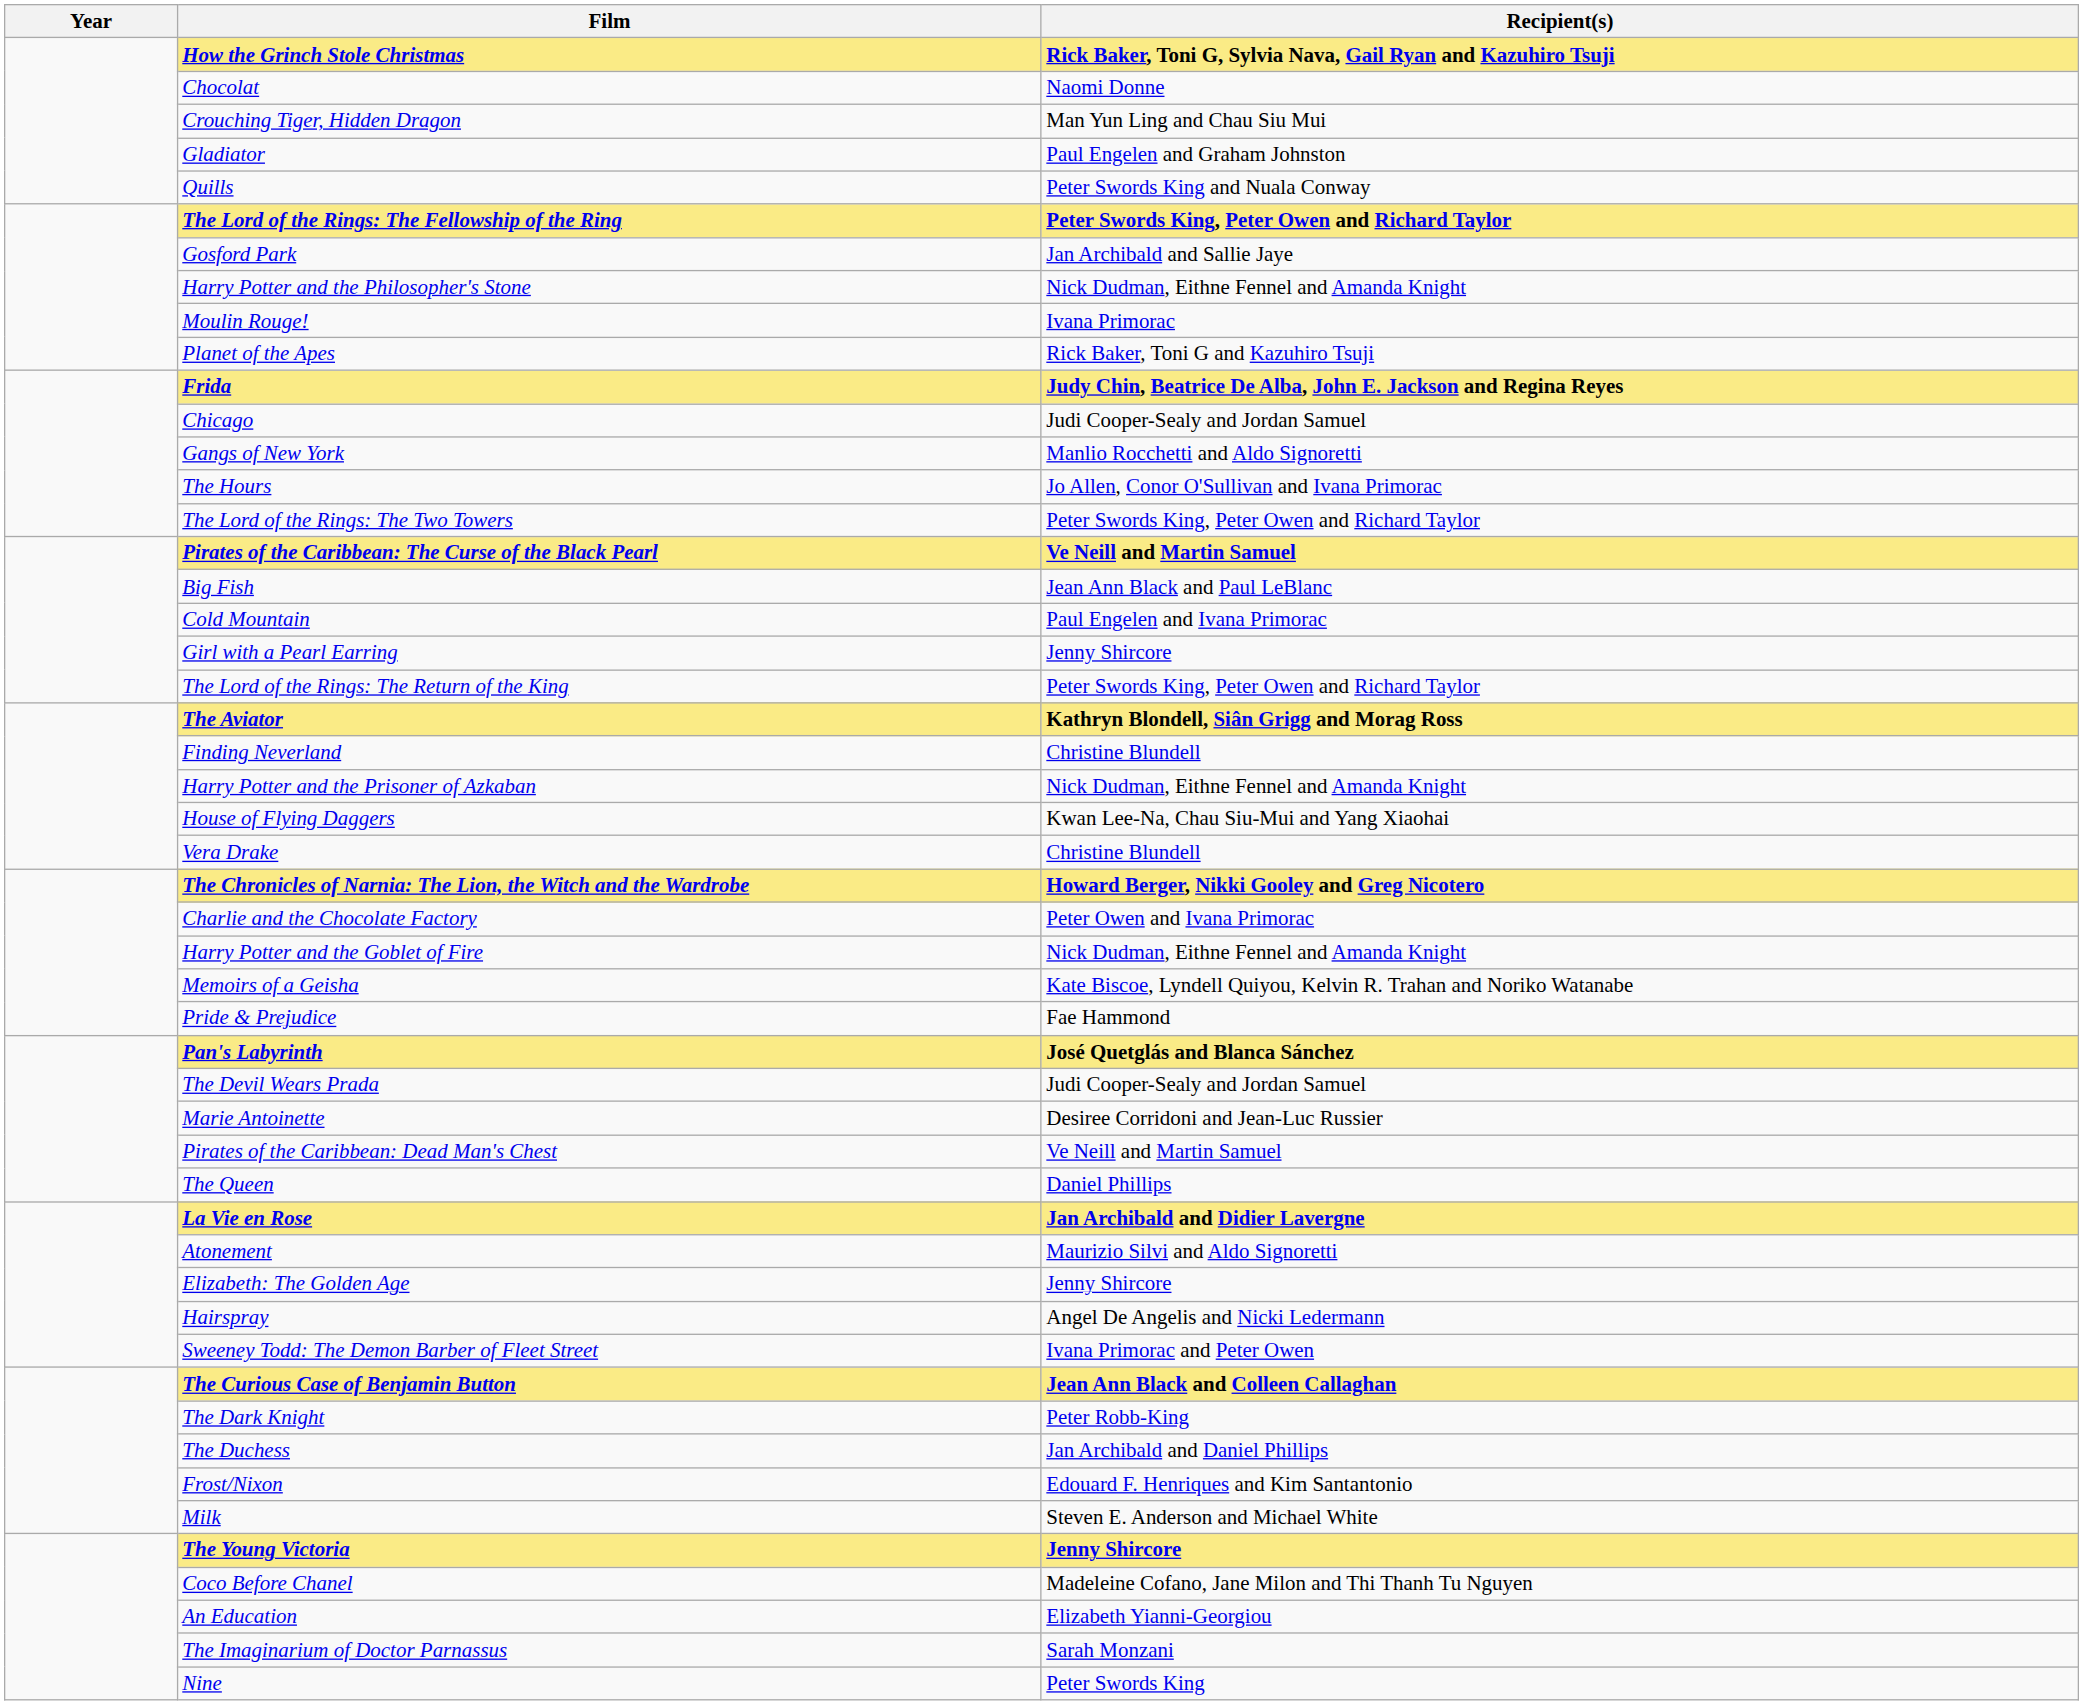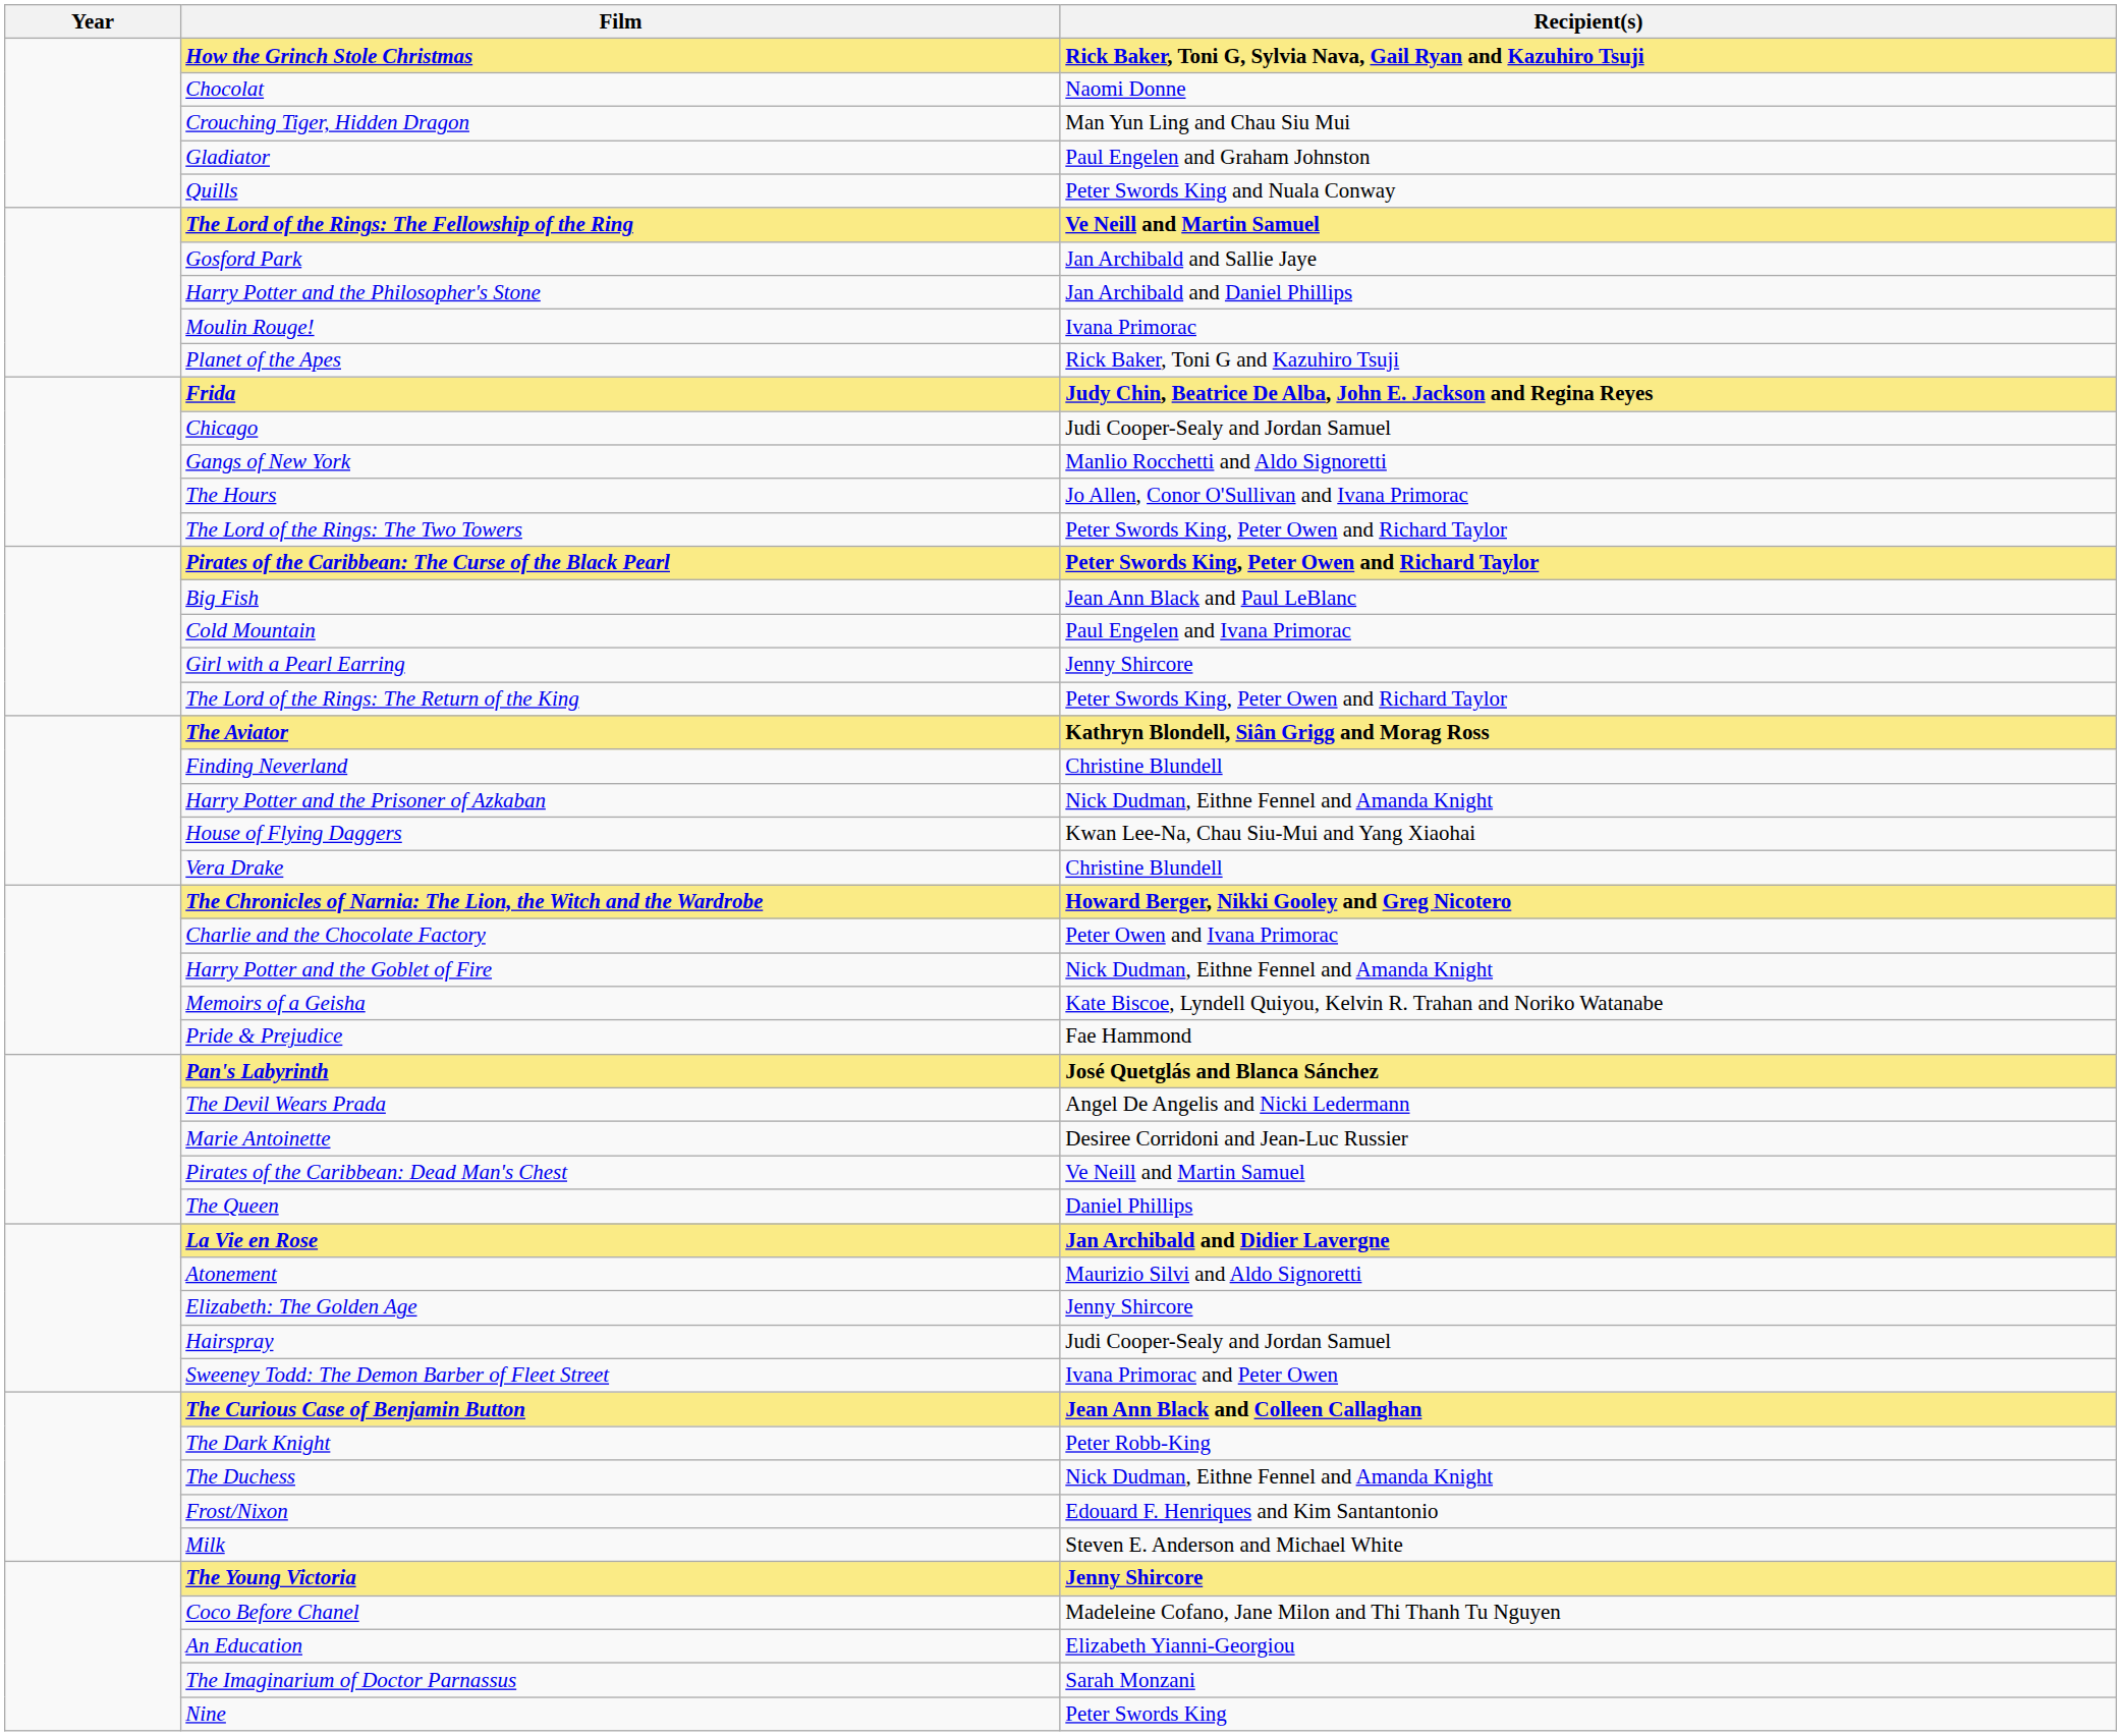The Lord of the Rings: The Fellowship of the Ring | Recipient(s): Peter Swords King, Peter Owen and Richard Taylor -> Ve Neill and Martin Samuel
Harry Potter and the Philosopher's Stone | Recipient(s): Nick Dudman, Eithne Fennel and Amanda Knight -> Jan Archibald and Daniel Phillips
Pirates of the Caribbean: The Curse of the Black Pearl | Recipient(s): Ve Neill and Martin Samuel -> Peter Swords King, Peter Owen and Richard Taylor
The Devil Wears Prada | Recipient(s): Judi Cooper-Sealy and Jordan Samuel -> Angel De Angelis and Nicki Ledermann
Hairspray | Recipient(s): Angel De Angelis and Nicki Ledermann -> Judi Cooper-Sealy and Jordan Samuel
The Duchess | Recipient(s): Jan Archibald and Daniel Phillips -> Nick Dudman, Eithne Fennel and Amanda Knight
